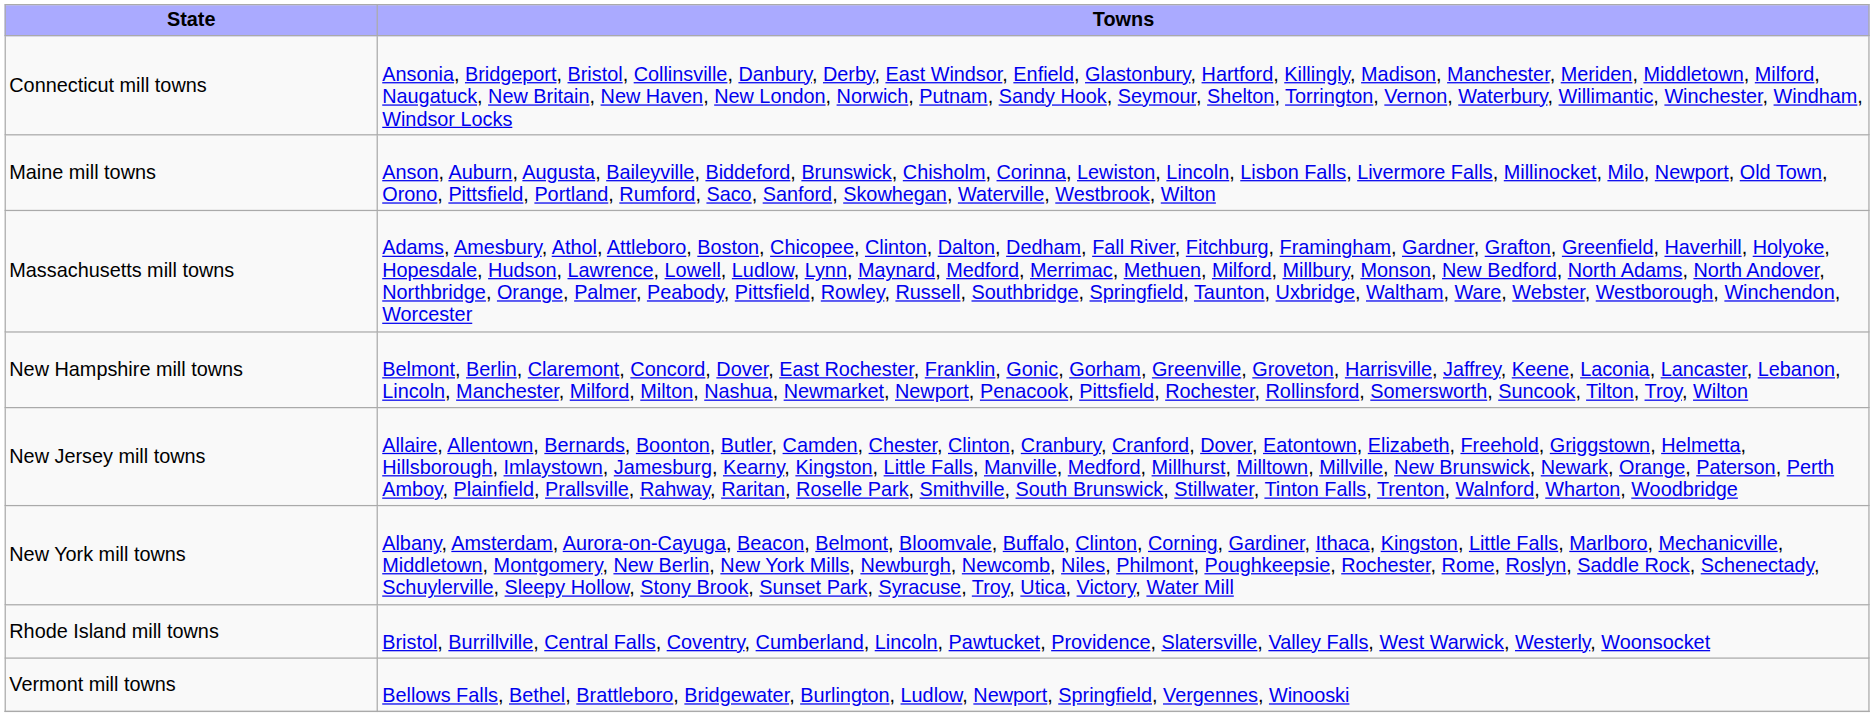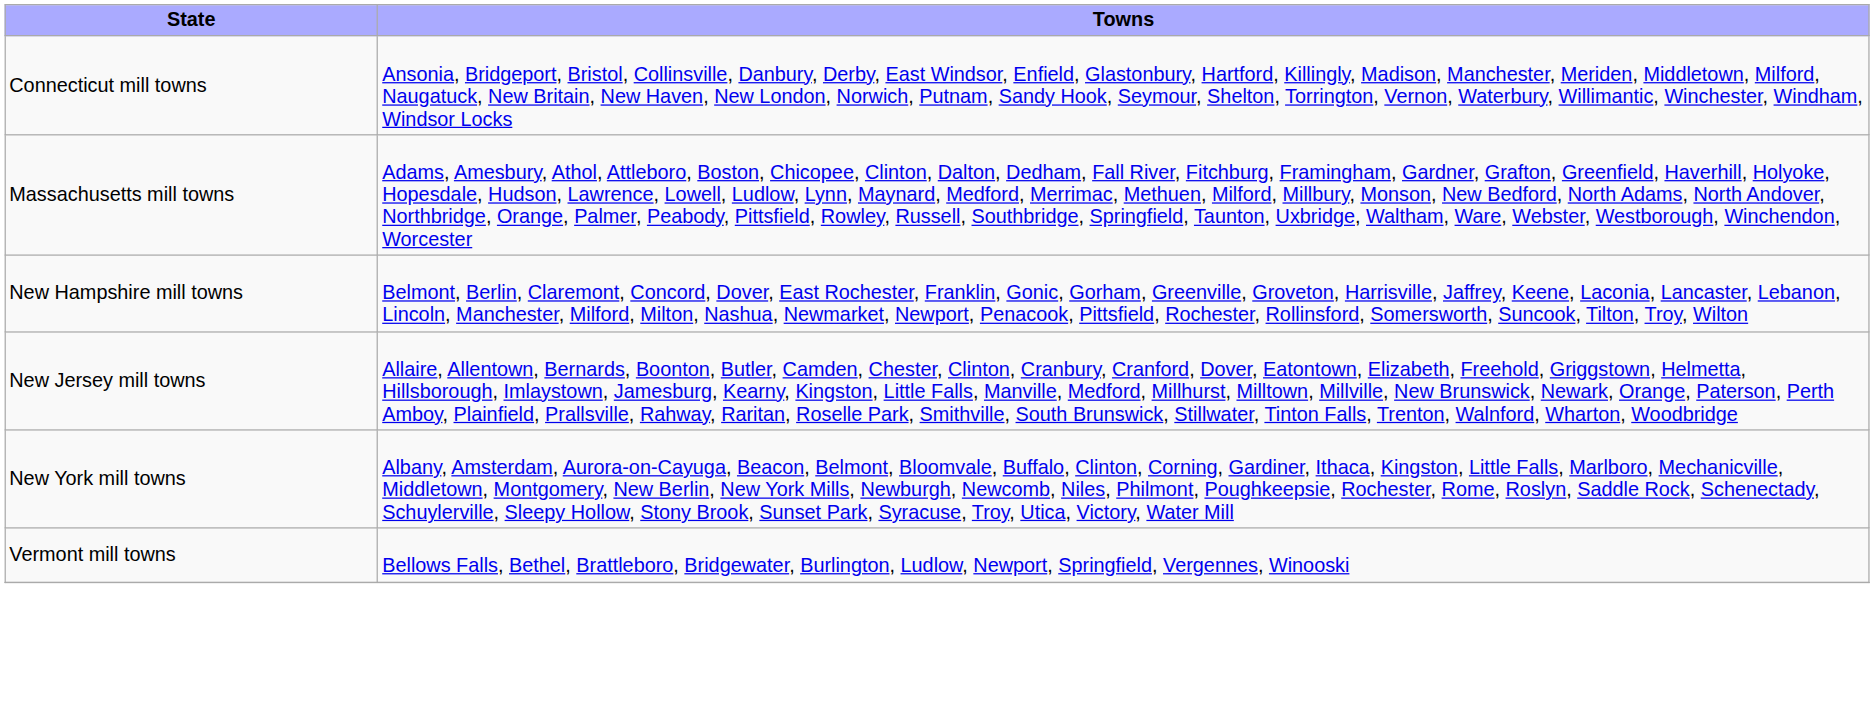- row: Maine mill towns | Anson, Auburn, Augusta, Baileyville, Biddeford, Brunswick, Chisholm, Corinna, Lewiston, Lincoln, Lisbon Falls, Livermore Falls, Millinocket, Milo, Newport, Old Town, Orono, Pittsfield, Portland, Rumford, Saco, Sanford, Skowhegan, Waterville, Westbrook, Wilton
- row: Rhode Island mill towns | Bristol, Burrillville, Central Falls, Coventry, Cumberland, Lincoln, Pawtucket, Providence, Slatersville, Valley Falls, West Warwick, Westerly, Woonsocket
